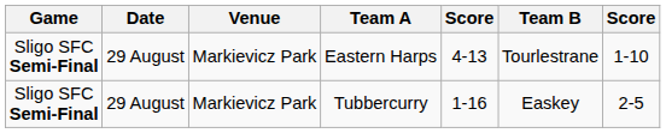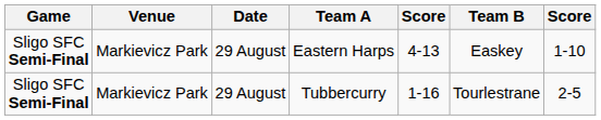columns swapped: Date <-> Venue
Eastern Harps | Team B: Tourlestrane -> Easkey
Tubbercurry | Team B: Easkey -> Tourlestrane
